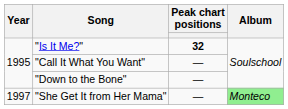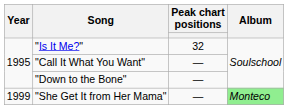"Is It Me?" | Peak chart positions: bold -> normal
"She Get It from Her Mama" | Year: 1997 -> 1999
